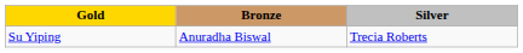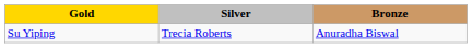columns swapped: Silver <-> Bronze
